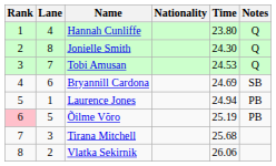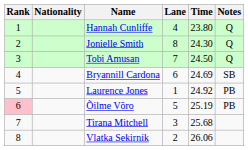columns swapped: Lane <-> Nationality
Tobi Amusan | Time: 24.53 -> 24.50
Laurence Jones | Time: 24.94 -> 24.92
